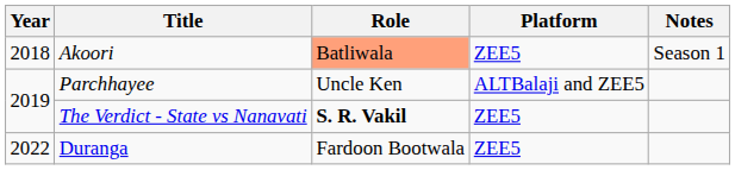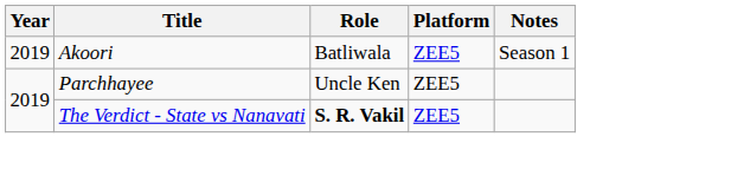Akoori | Year: 2018 -> 2019
Akoori | Role: lightsalmon background -> no background
Parchhayee | Platform: ALTBalaji and ZEE5 -> ZEE5
- row: 2022 | Duranga | Fardoon Bootwala | ZEE5
